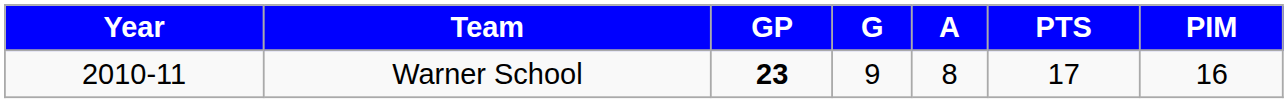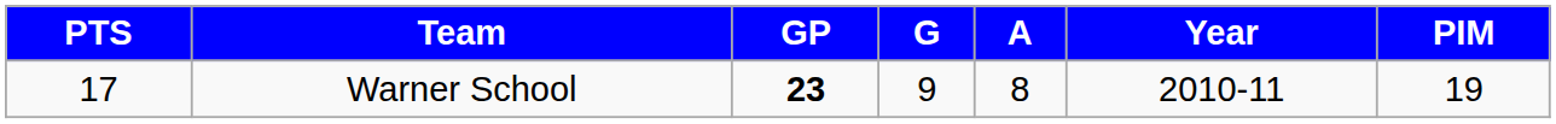columns swapped: Year <-> PTS
Warner School | PIM: 16 -> 19
